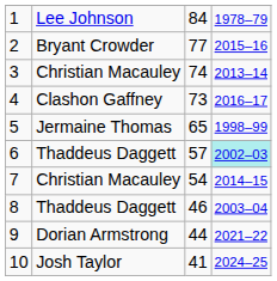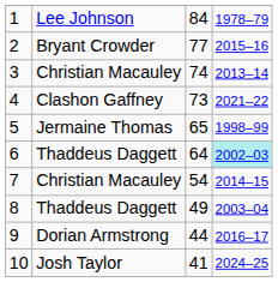4 | column 4: 2016–17 -> 2021–22
6 | column 3: 57 -> 64
8 | column 3: 46 -> 49
9 | column 4: 2021–22 -> 2016–17
